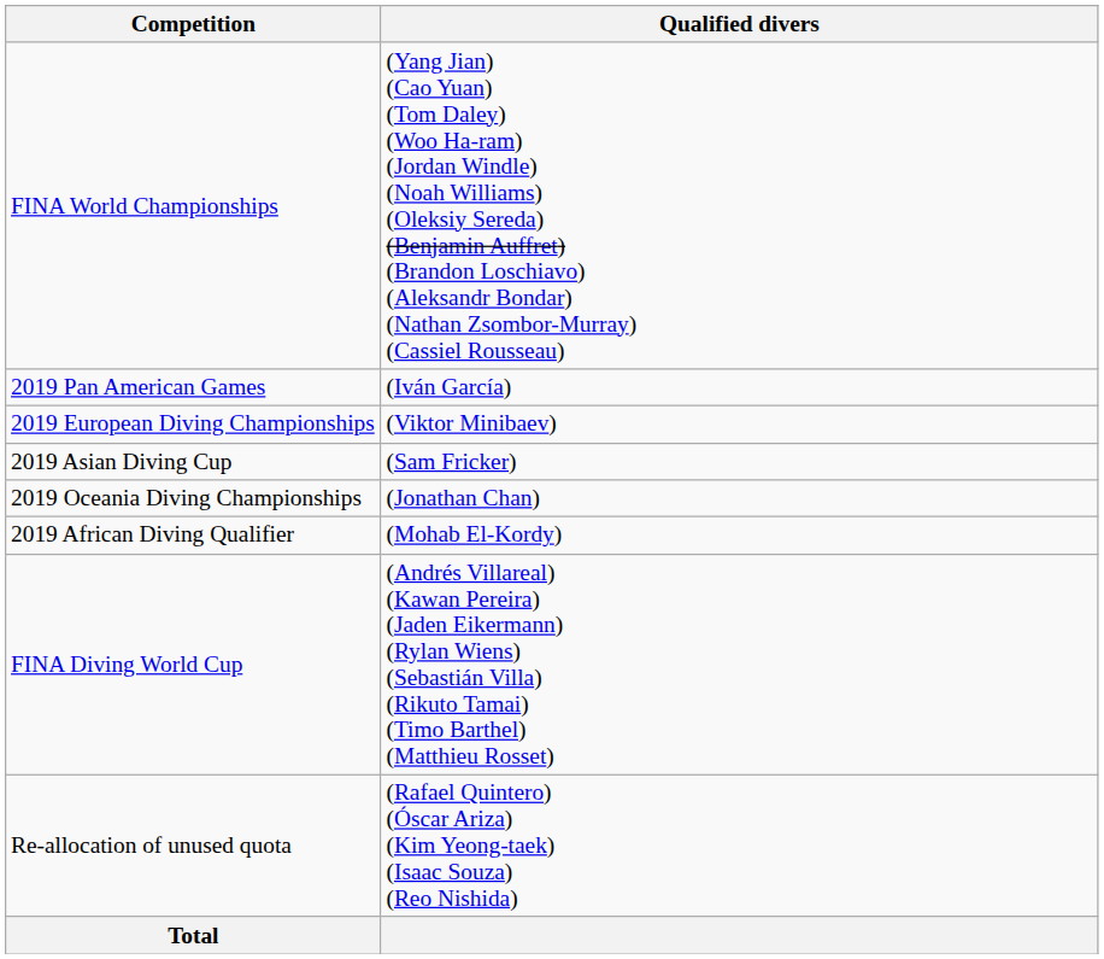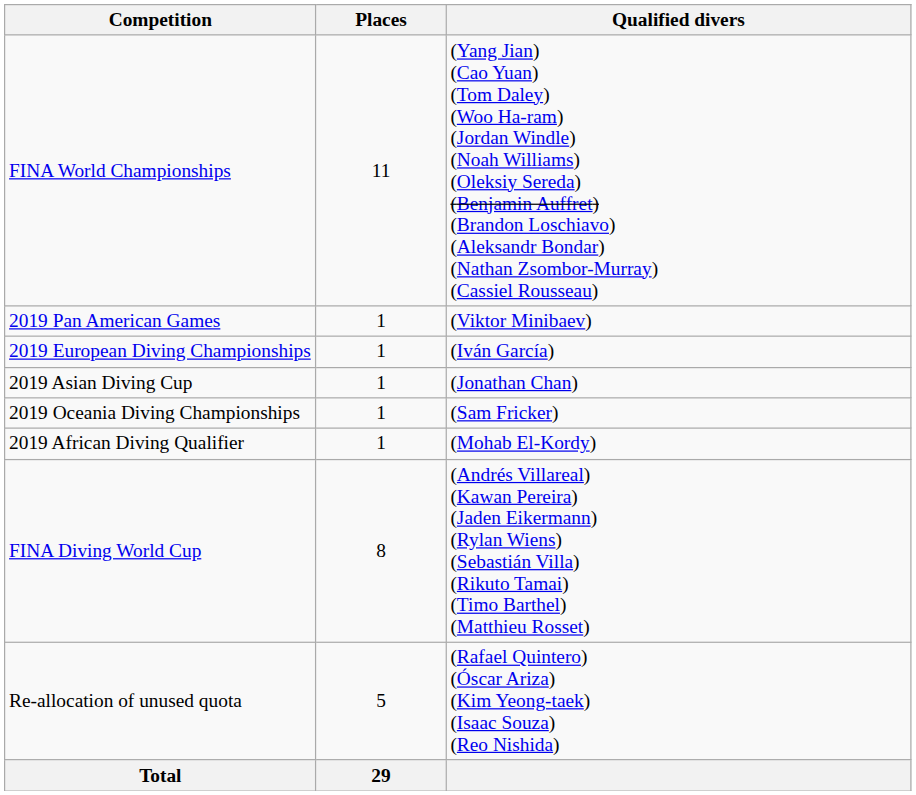+ column: Places | 11 | 1 | 1 | 1 | 1 | 1 | 8 | 5 | 29
2019 Pan American Games | Qualified divers: (Iván García) -> (Viktor Minibaev)
2019 European Diving Championships | Qualified divers: (Viktor Minibaev) -> (Iván García)
2019 Asian Diving Cup | Qualified divers: (Sam Fricker) -> (Jonathan Chan)
2019 Oceania Diving Championships | Qualified divers: (Jonathan Chan) -> (Sam Fricker)
